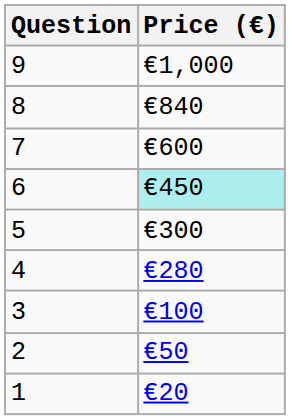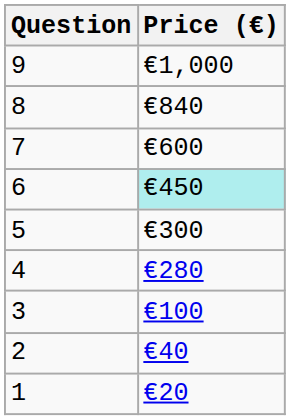2 | Price (€): €50 -> €40
